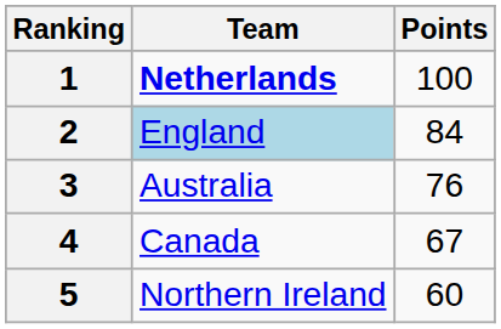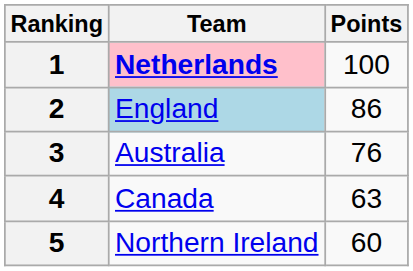1 | Team: no background -> pink background
2 | Points: 84 -> 86
4 | Points: 67 -> 63
